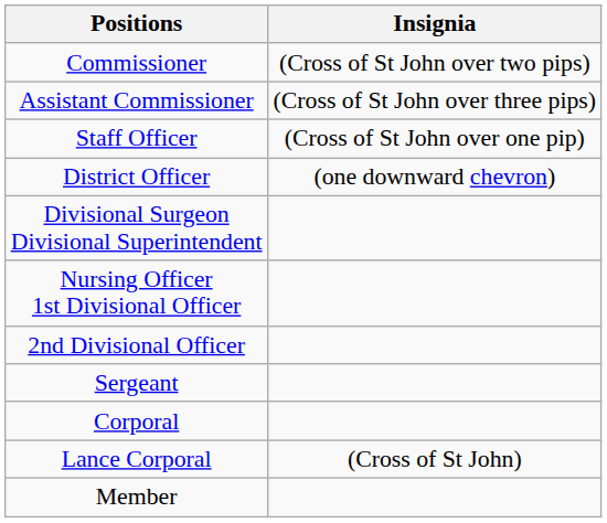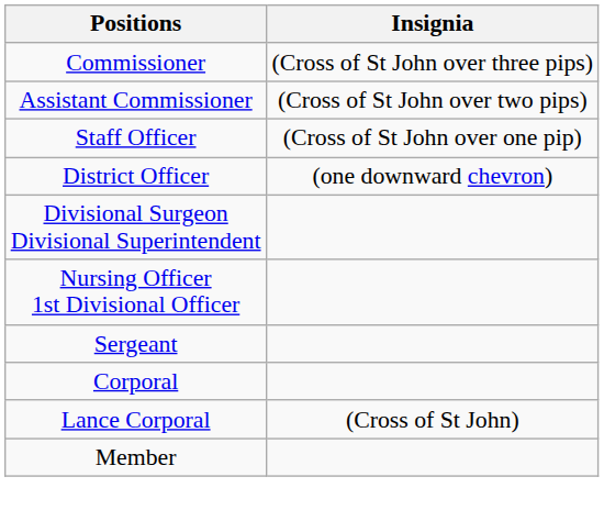Commissioner | Insignia: (Cross of St John over two pips) -> (Cross of St John over three pips)
Assistant Commissioner | Insignia: (Cross of St John over three pips) -> (Cross of St John over two pips)
- row: 2nd Divisional Officer
